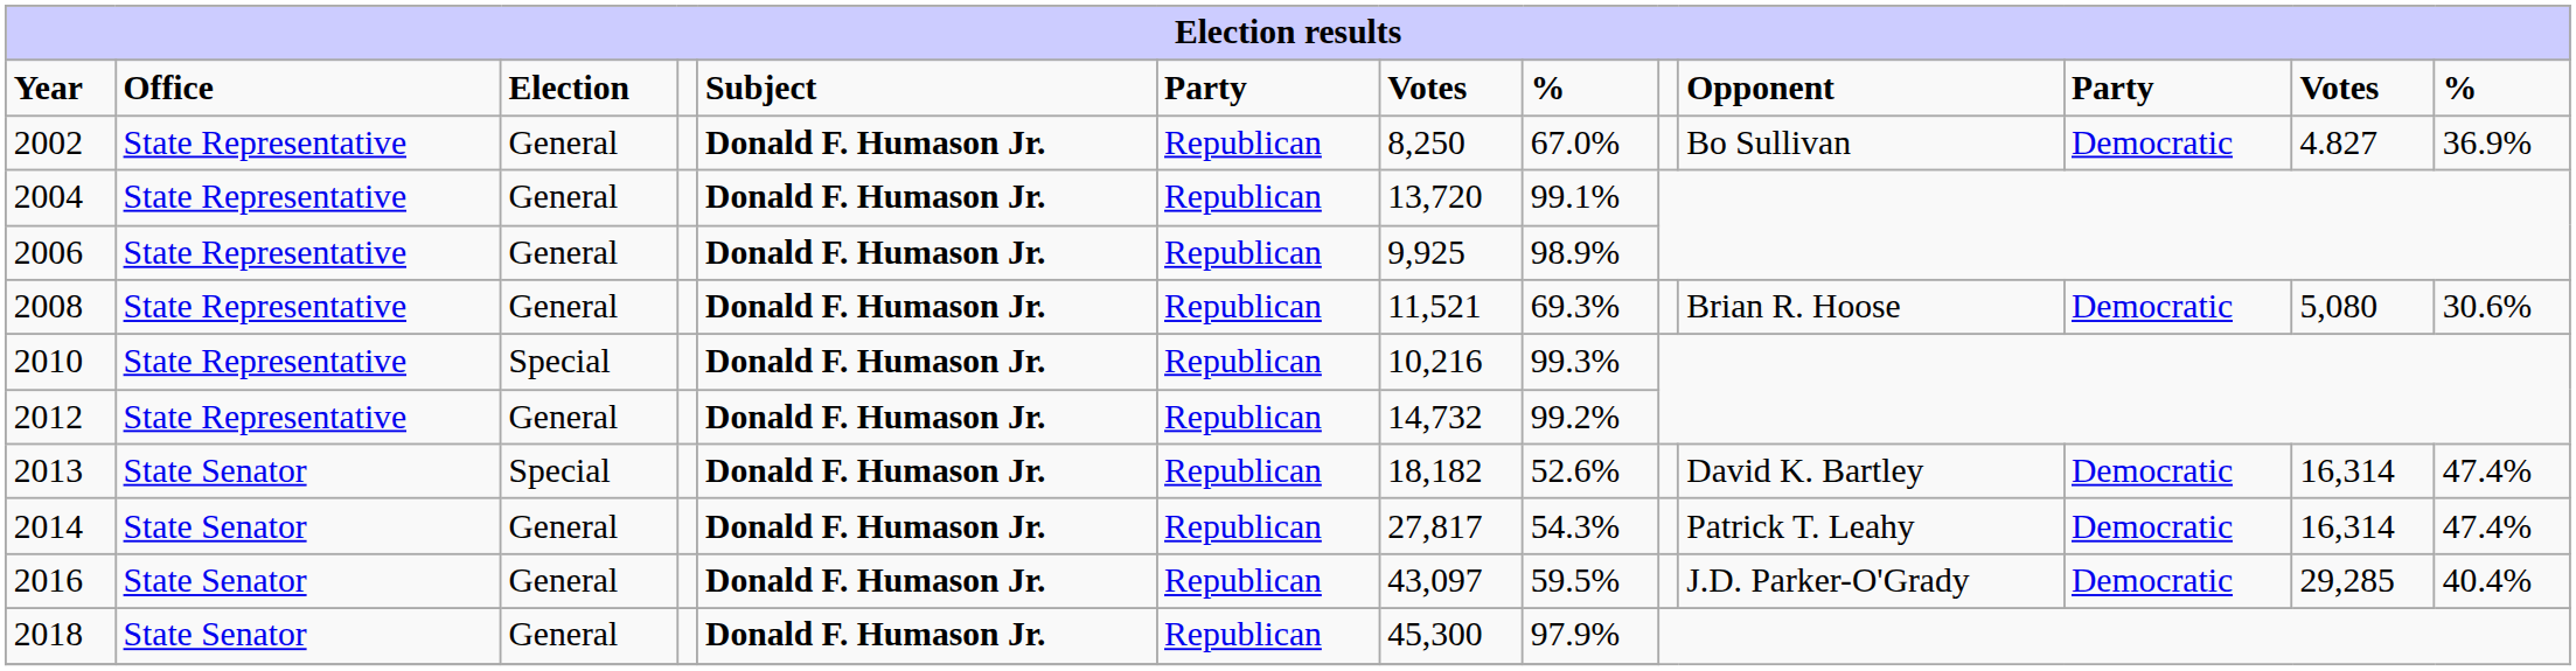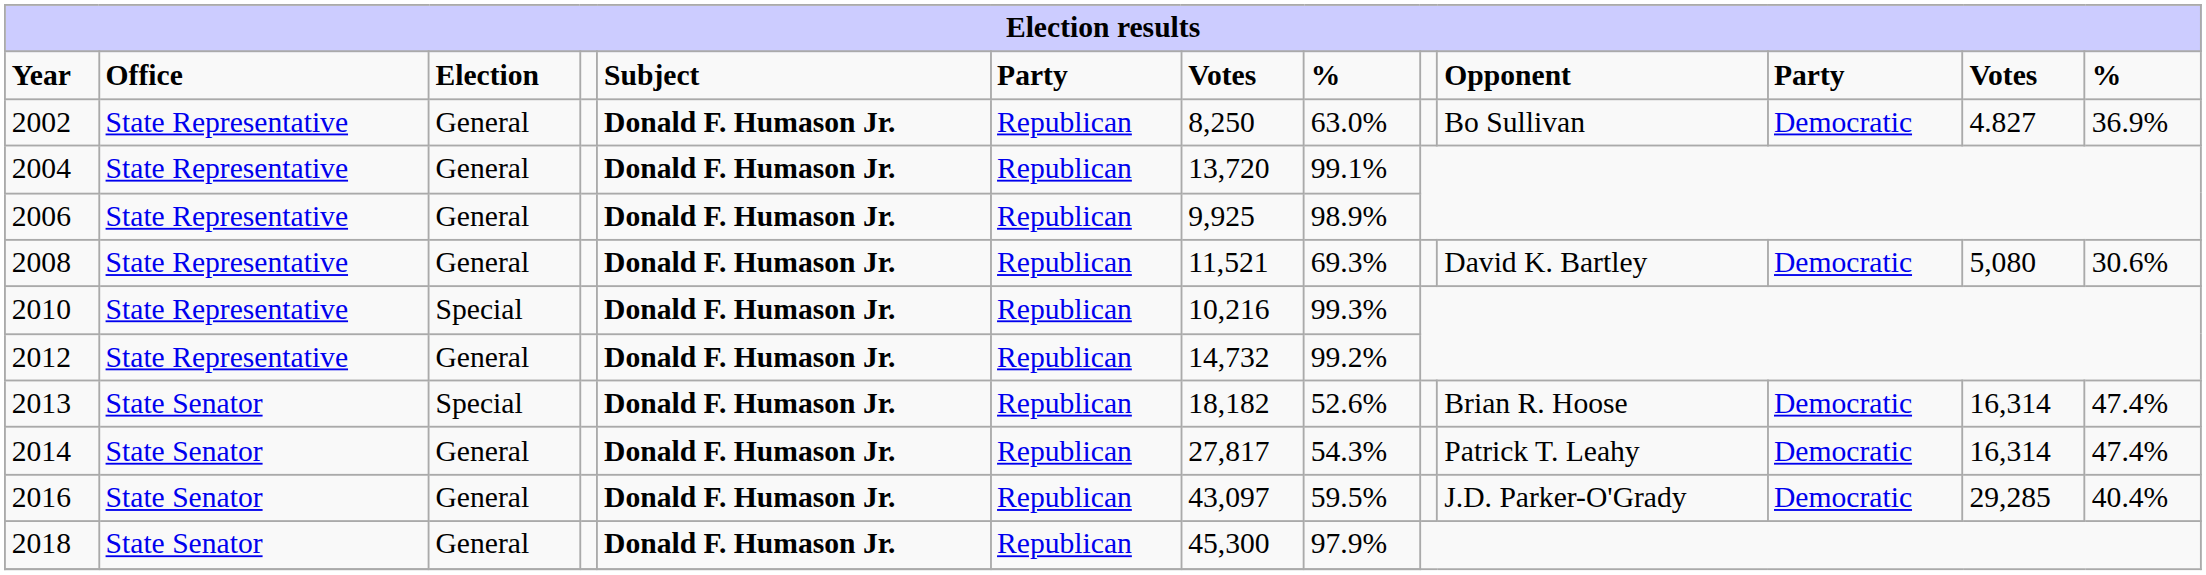2002 | column 8: 67.0% -> 63.0%
2008 | Opponent: Brian R. Hoose -> David K. Bartley
2013 | Opponent: David K. Bartley -> Brian R. Hoose
